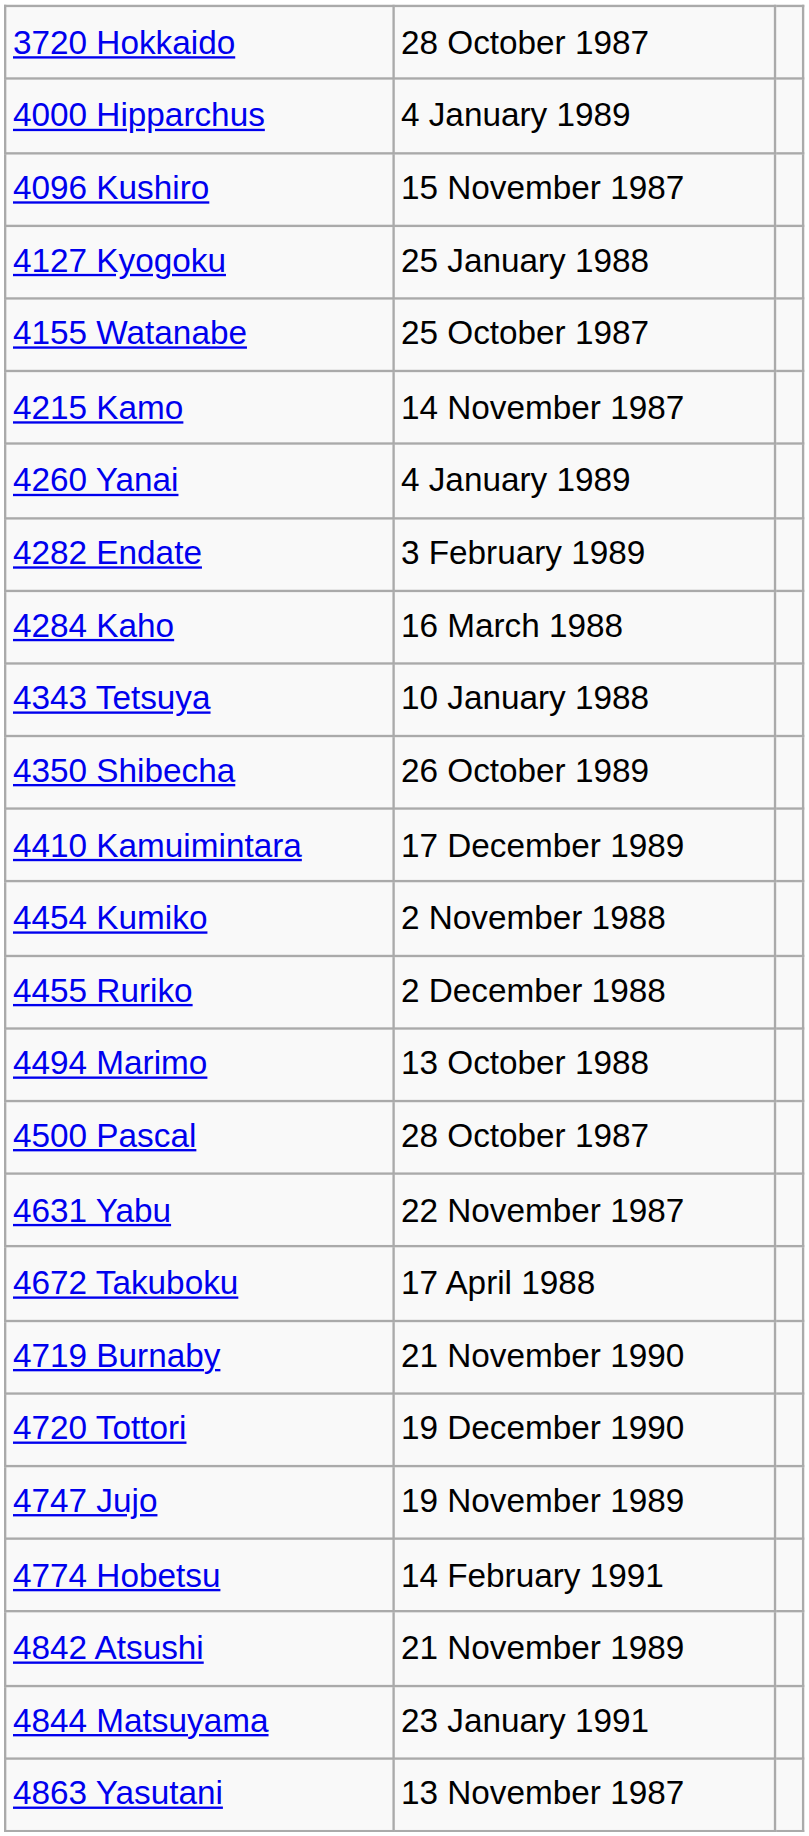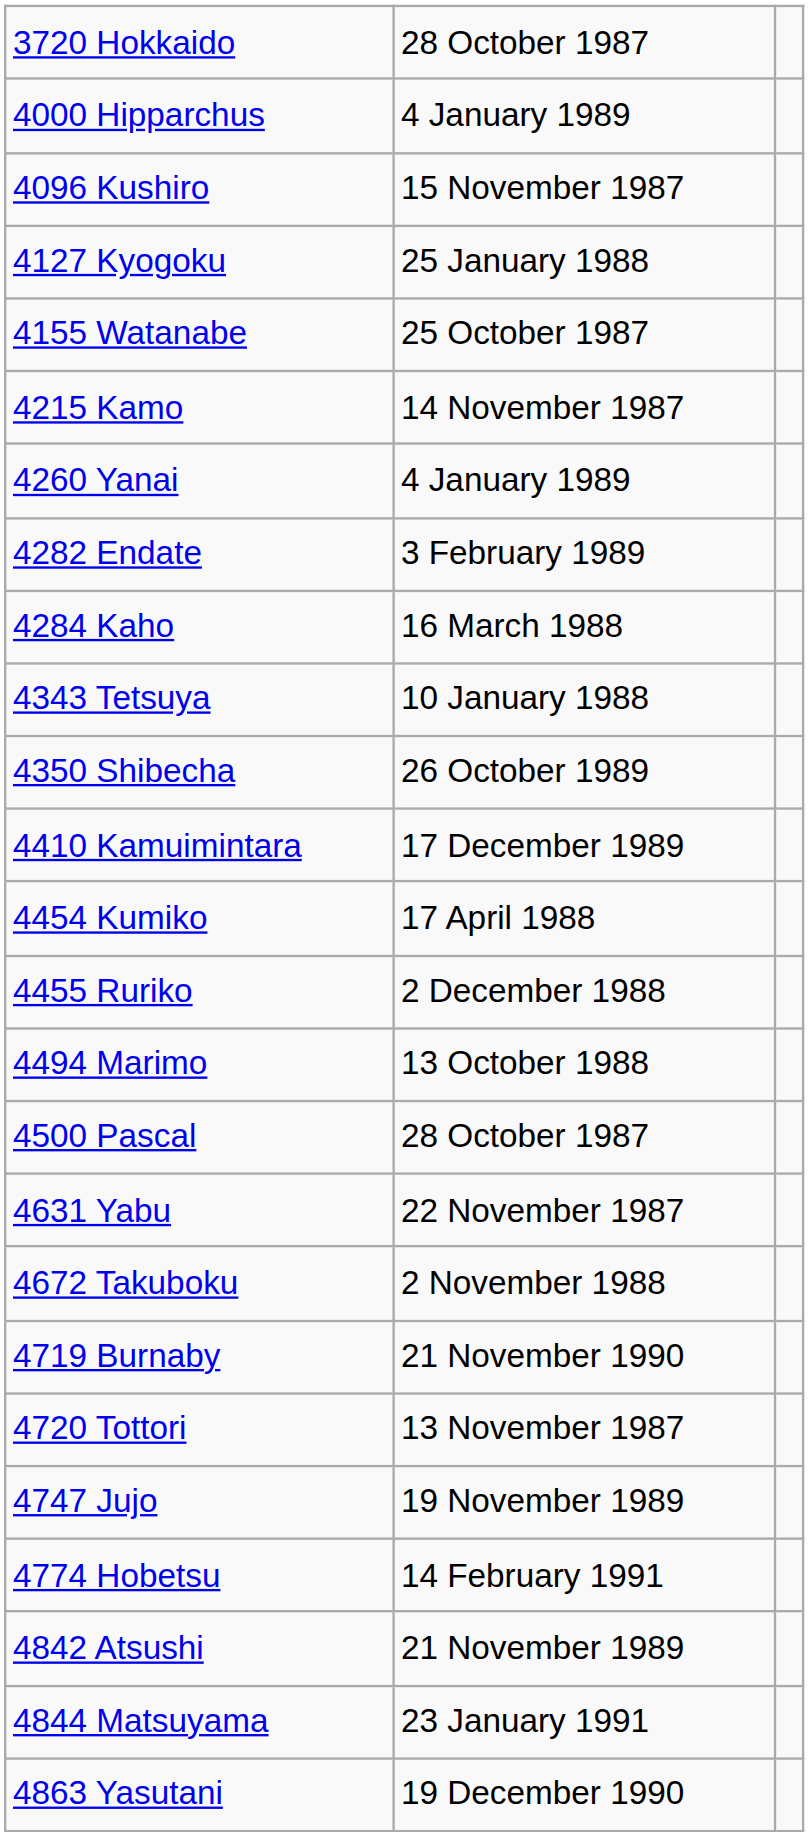4454 Kumiko | column 2: 2 November 1988 -> 17 April 1988
4672 Takuboku | column 2: 17 April 1988 -> 2 November 1988
4720 Tottori | column 2: 19 December 1990 -> 13 November 1987
4863 Yasutani | column 2: 13 November 1987 -> 19 December 1990
